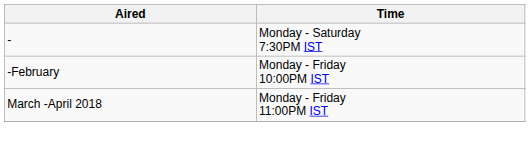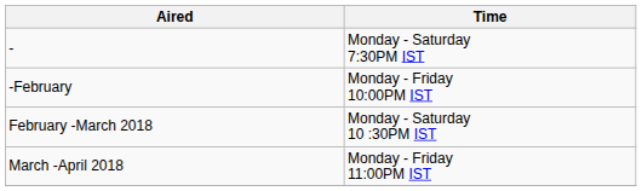+ row: February -March 2018 | Monday - Saturday 10 :30PM IST
